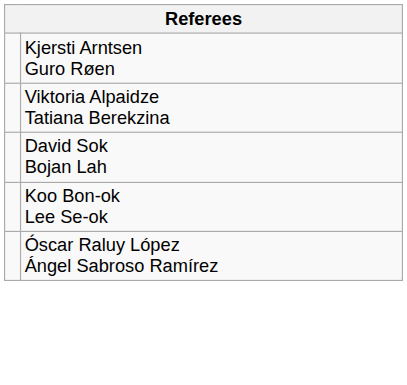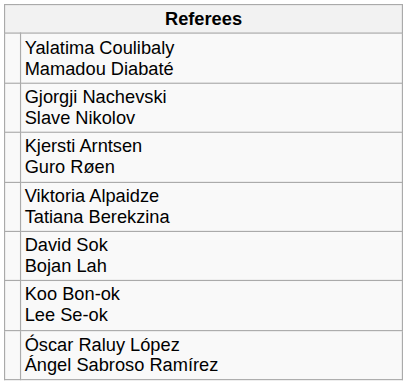+ row: Yalatima Coulibaly Mamadou Diabaté
+ row: Gjorgji Nachevski Slave Nikolov
